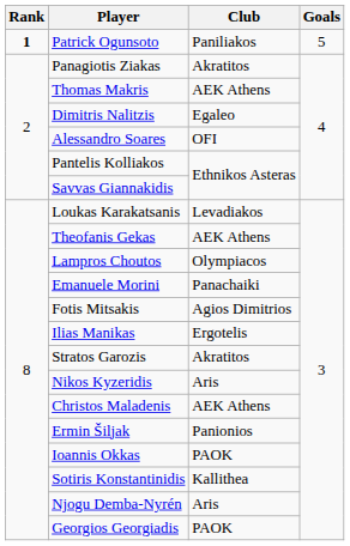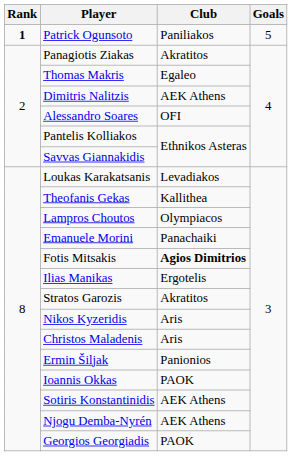Thomas Makris | Club: AEK Athens -> Egaleo
Dimitris Nalitzis | Club: Egaleo -> AEK Athens
Theofanis Gekas | Club: AEK Athens -> Kallithea
Fotis Mitsakis | Club: normal -> bold
Christos Maladenis | Club: AEK Athens -> Aris
Sotiris Konstantinidis | Club: Kallithea -> AEK Athens
Njogu Demba-Nyrén | Club: Aris -> AEK Athens
